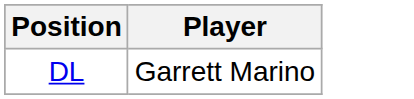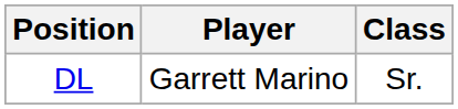+ column: Class | Sr.
